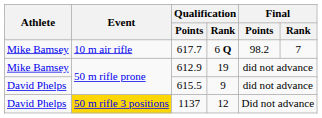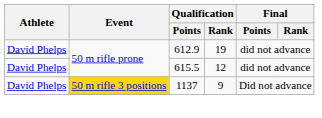- row: Mike Bamsey | 10 m air rifle | 617.7 | 6 Q | 98.2 | 7
612.9 | Athlete: Mike Bamsey -> David Phelps
615.5 | Qualification / Rank: 9 -> 12
1137 | Qualification / Rank: 12 -> 9
